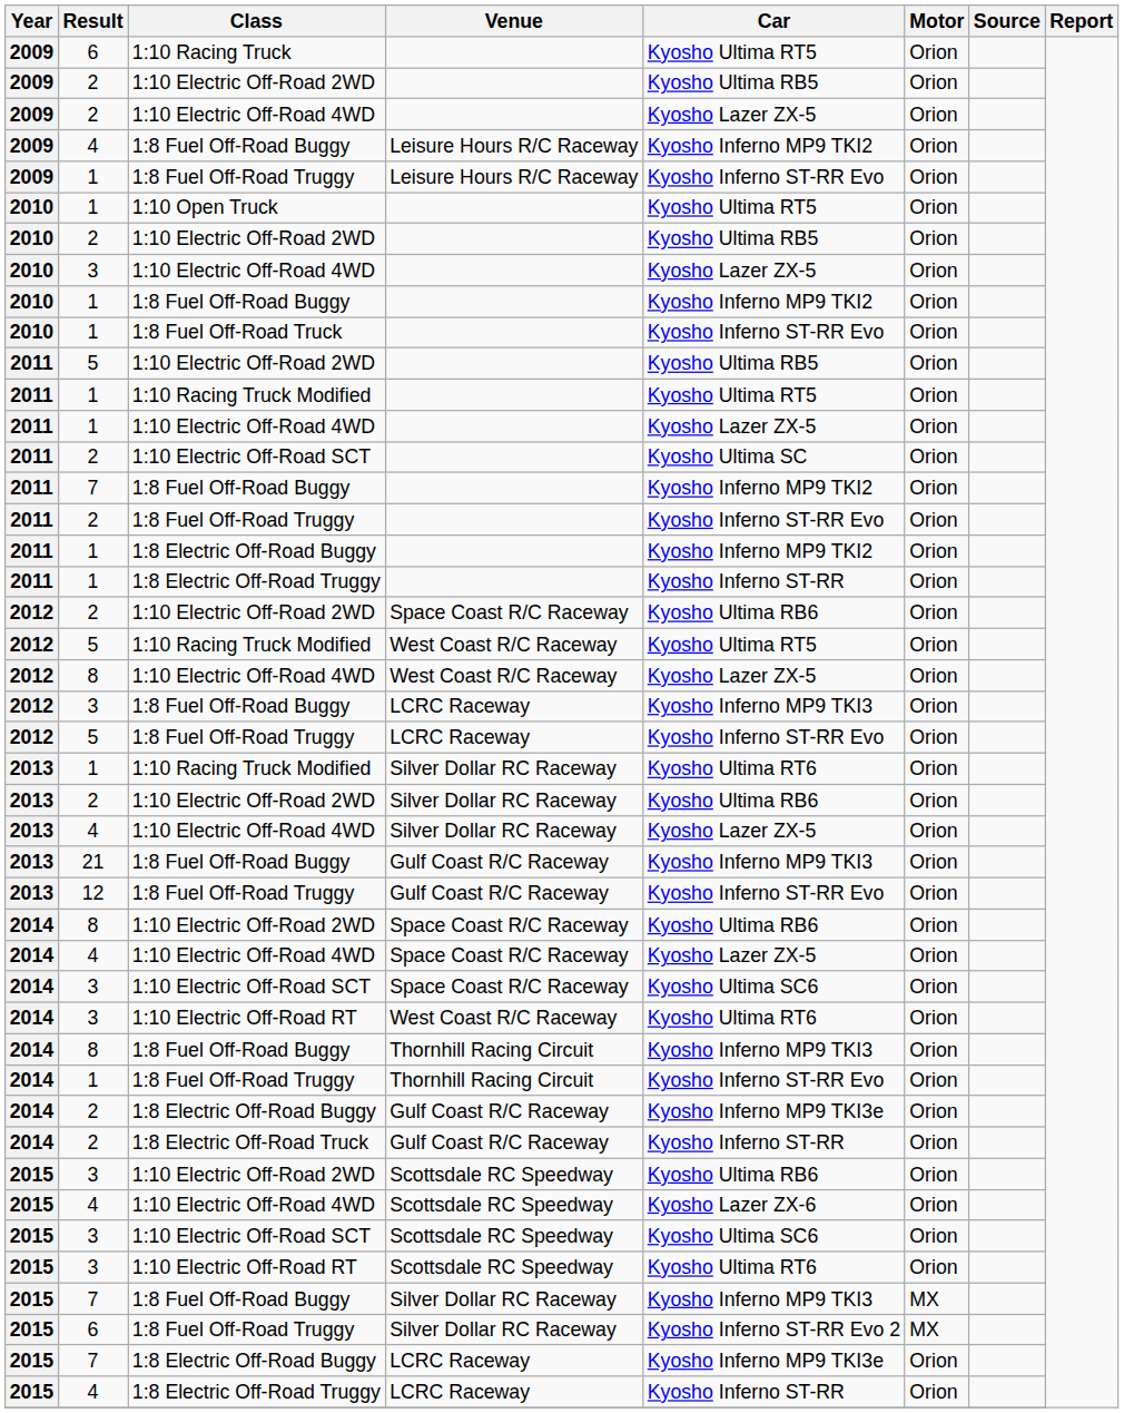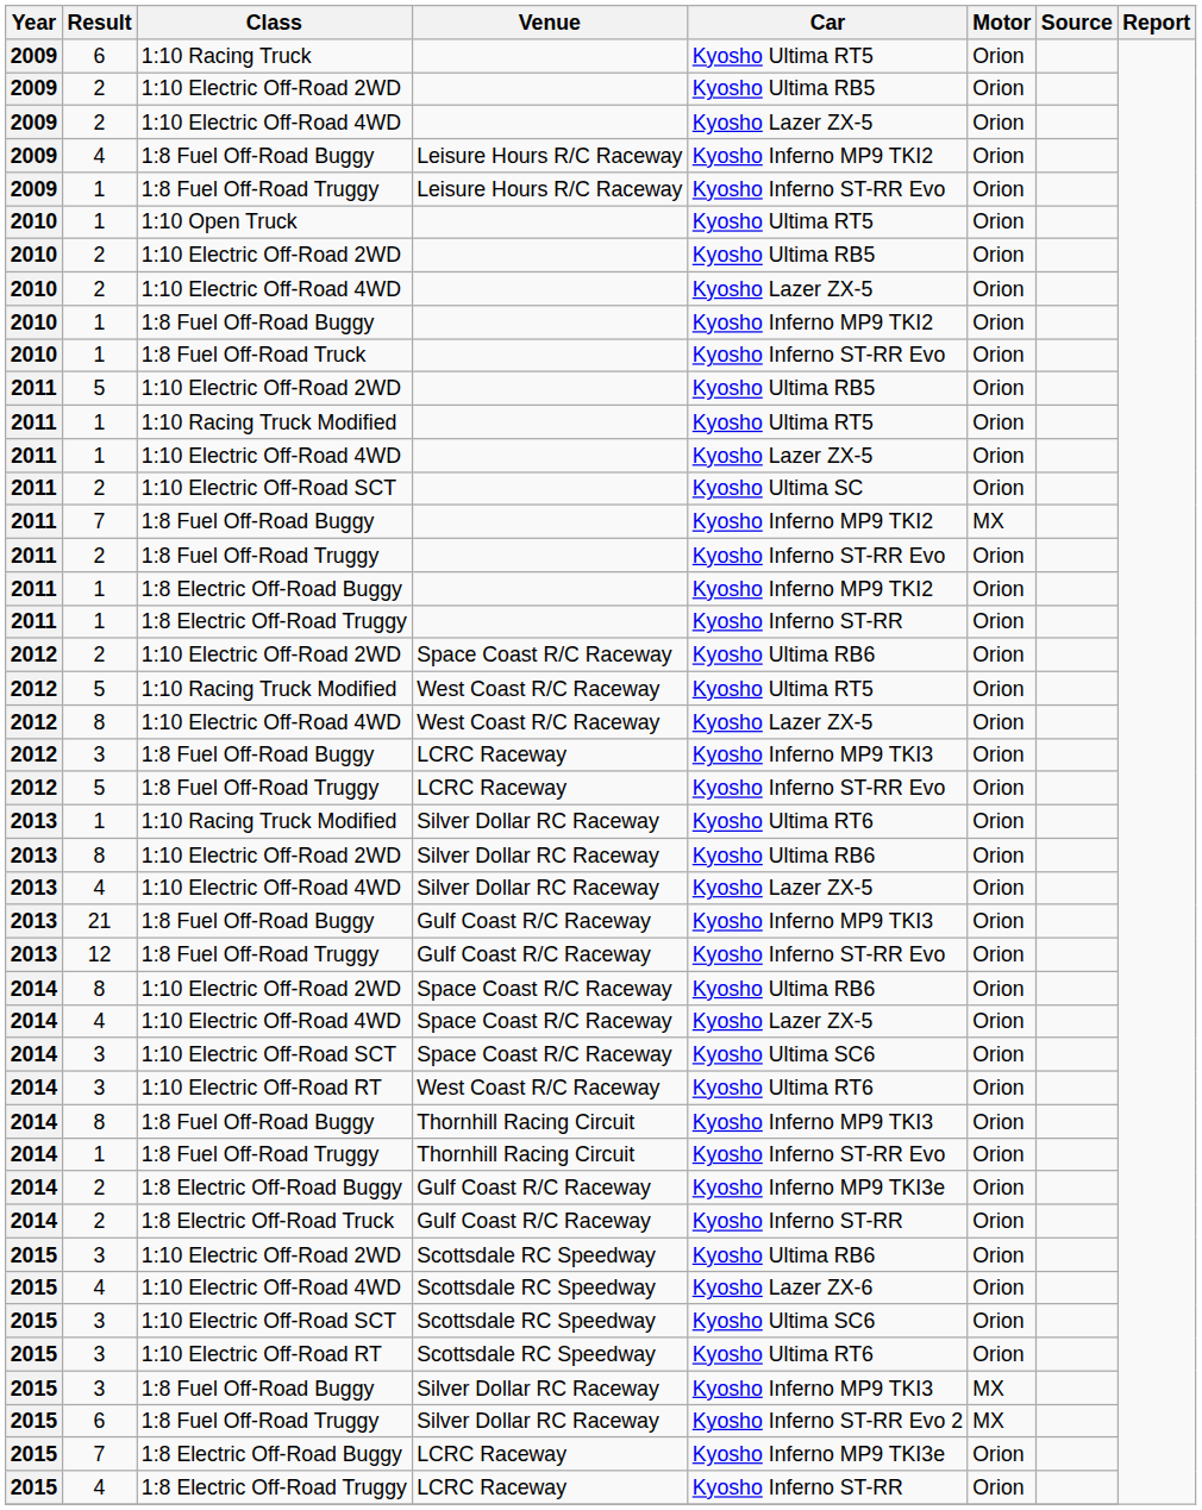2010 / 1:10 Electric Off-Road 4WD | Result: 3 -> 2
2011 / 1:8 Fuel Off-Road Buggy | Motor: Orion -> MX
2013 / 1:10 Electric Off-Road 2WD | Result: 2 -> 8
2015 / 1:8 Fuel Off-Road Buggy | Result: 7 -> 3
